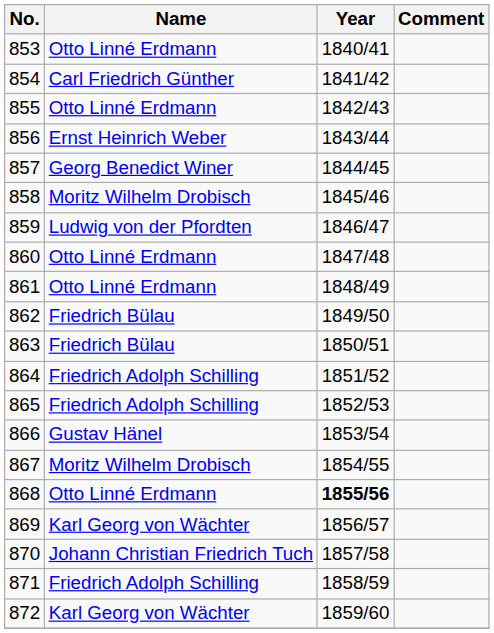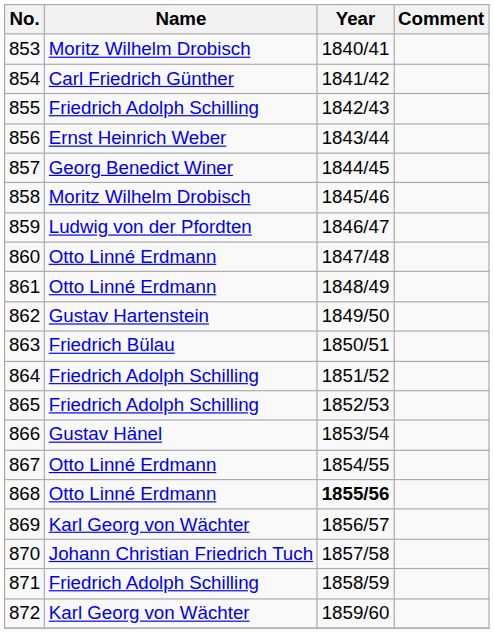853 | Name: Otto Linné Erdmann -> Moritz Wilhelm Drobisch
855 | Name: Otto Linné Erdmann -> Friedrich Adolph Schilling
862 | Name: Friedrich Bülau -> Gustav Hartenstein
867 | Name: Moritz Wilhelm Drobisch -> Otto Linné Erdmann
